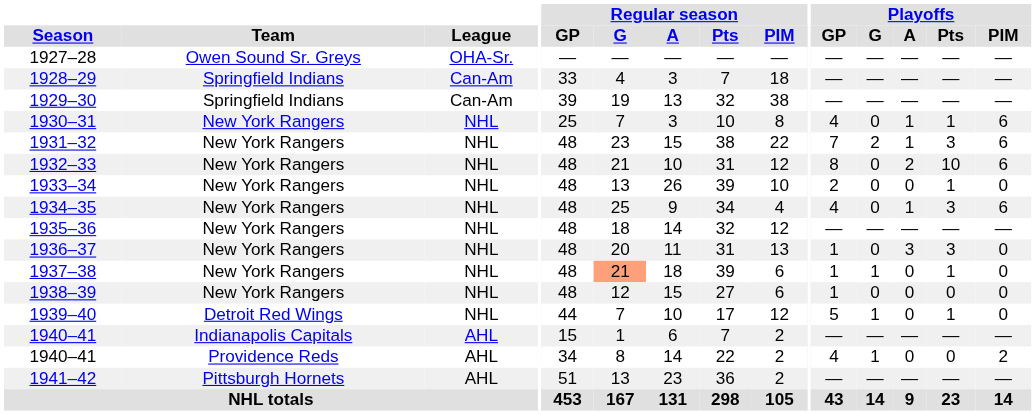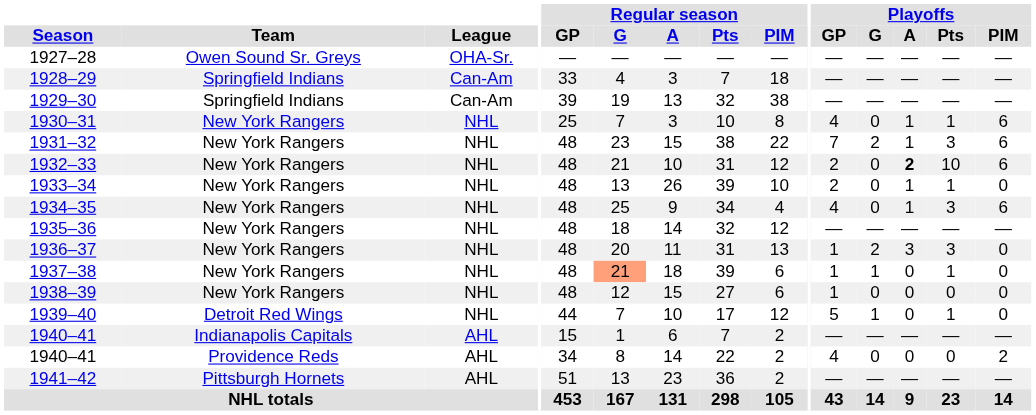1932–33 | Playoffs / GP: 8 -> 2
1932–33 | Playoffs / A: normal -> bold
1933–34 | Playoffs / A: 0 -> 1
1936–37 | Playoffs / G: 0 -> 2
1940–41 / Providence Reds | Playoffs / G: 1 -> 0
